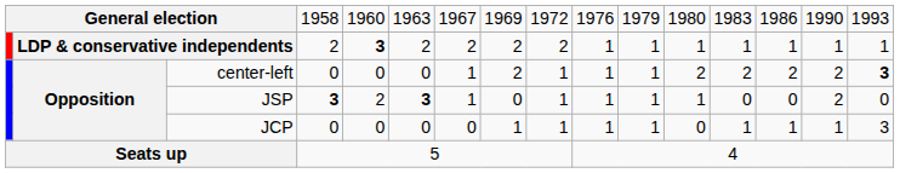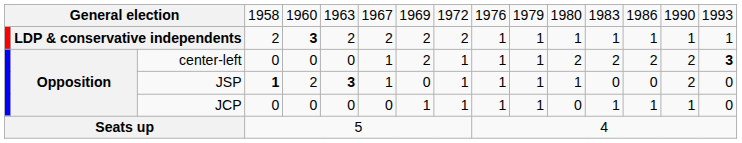JSP | column 4: 3 -> 1
JCP | column 16: 3 -> 0
